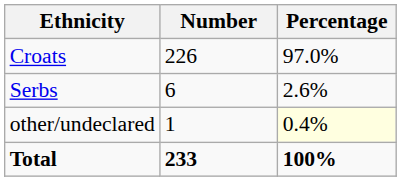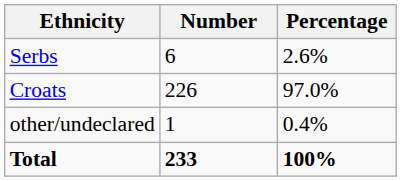rows swapped: Croats <-> Serbs
other/undeclared | Percentage: lightyellow background -> no background
